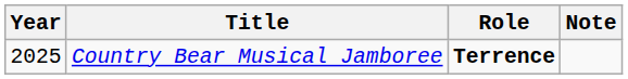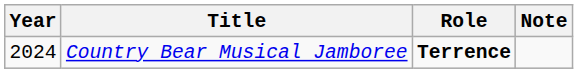Country Bear Musical Jamboree | Year: 2025 -> 2024
